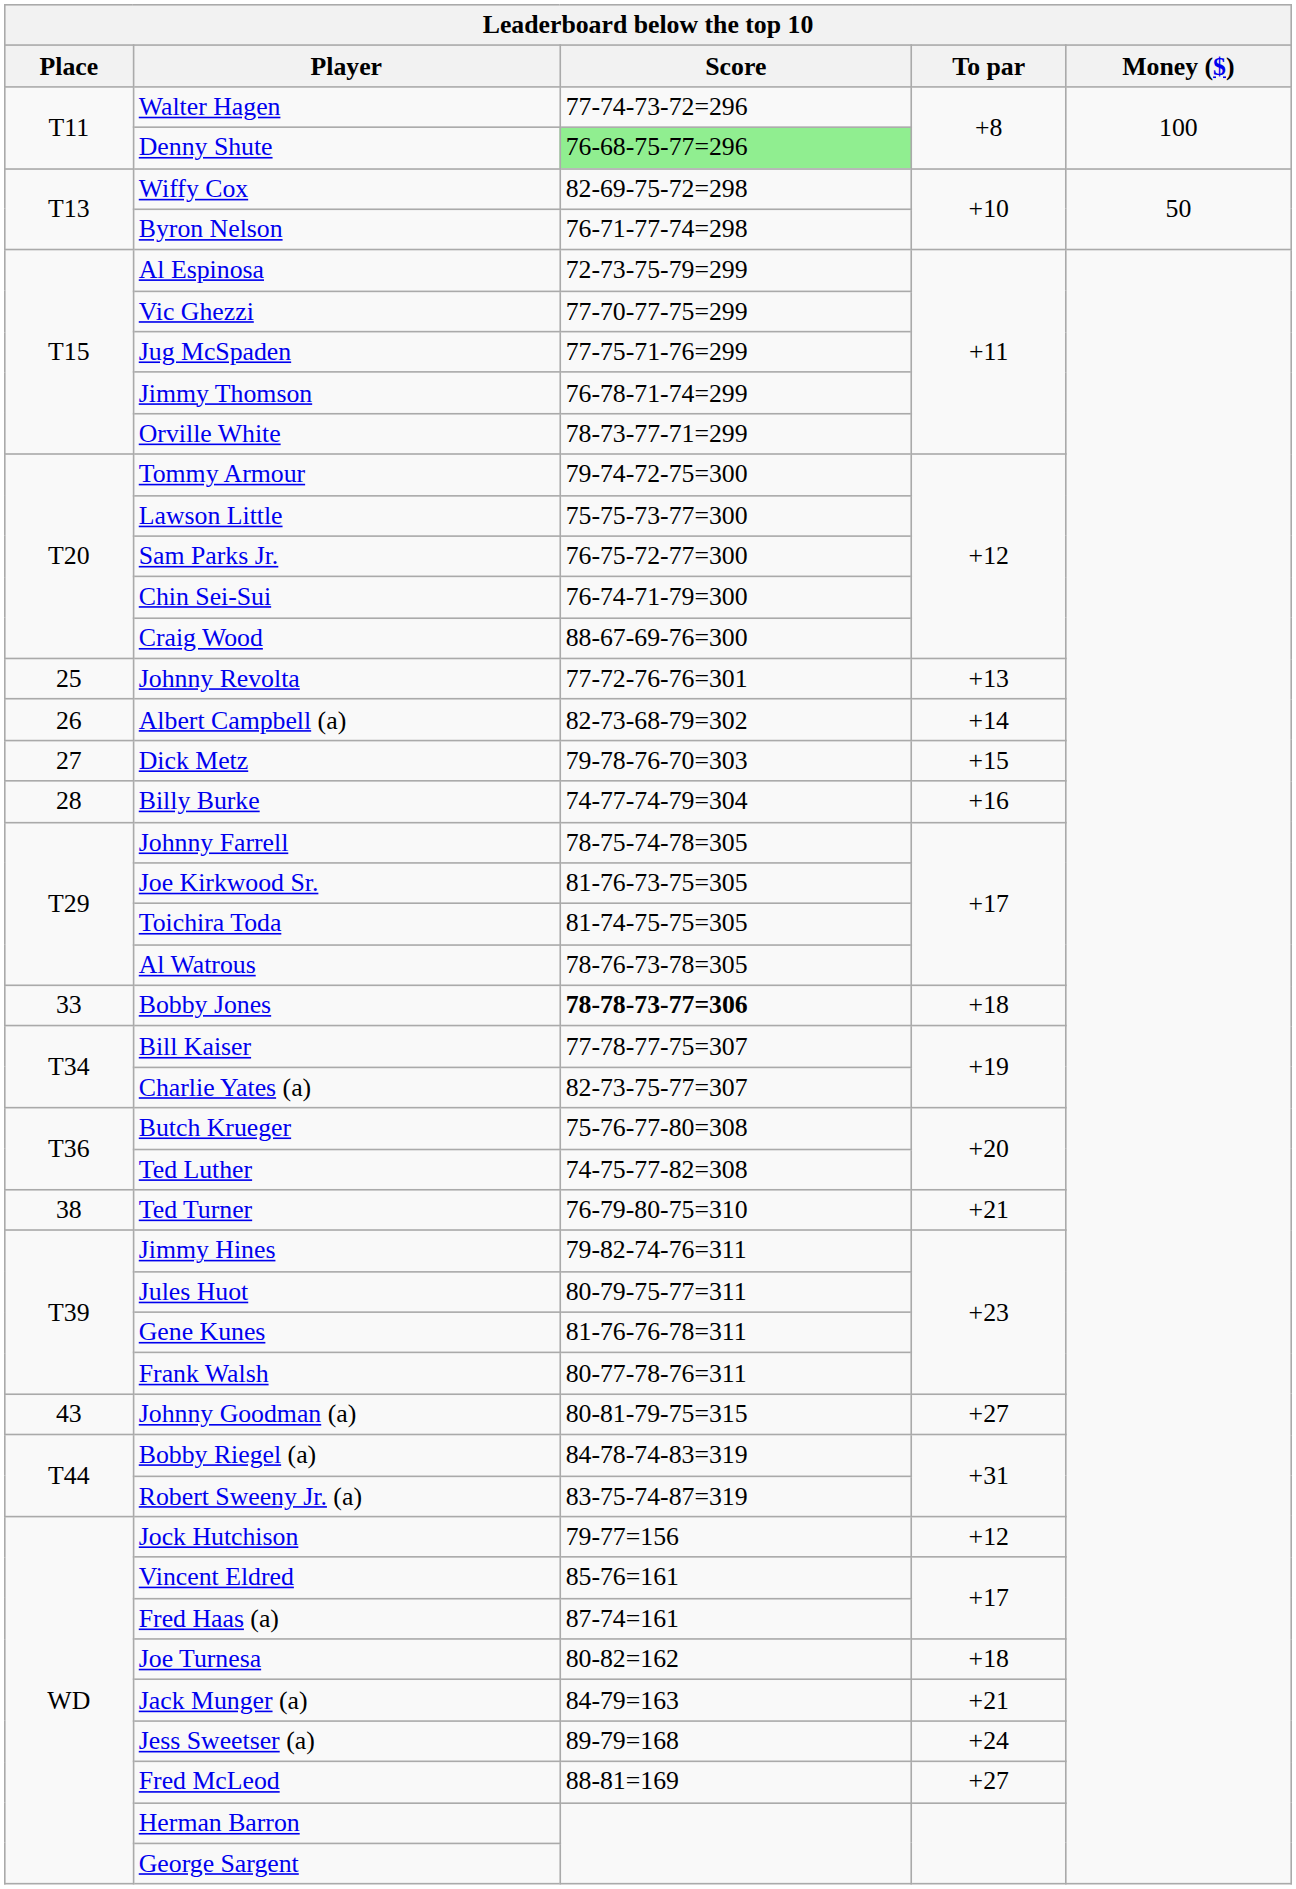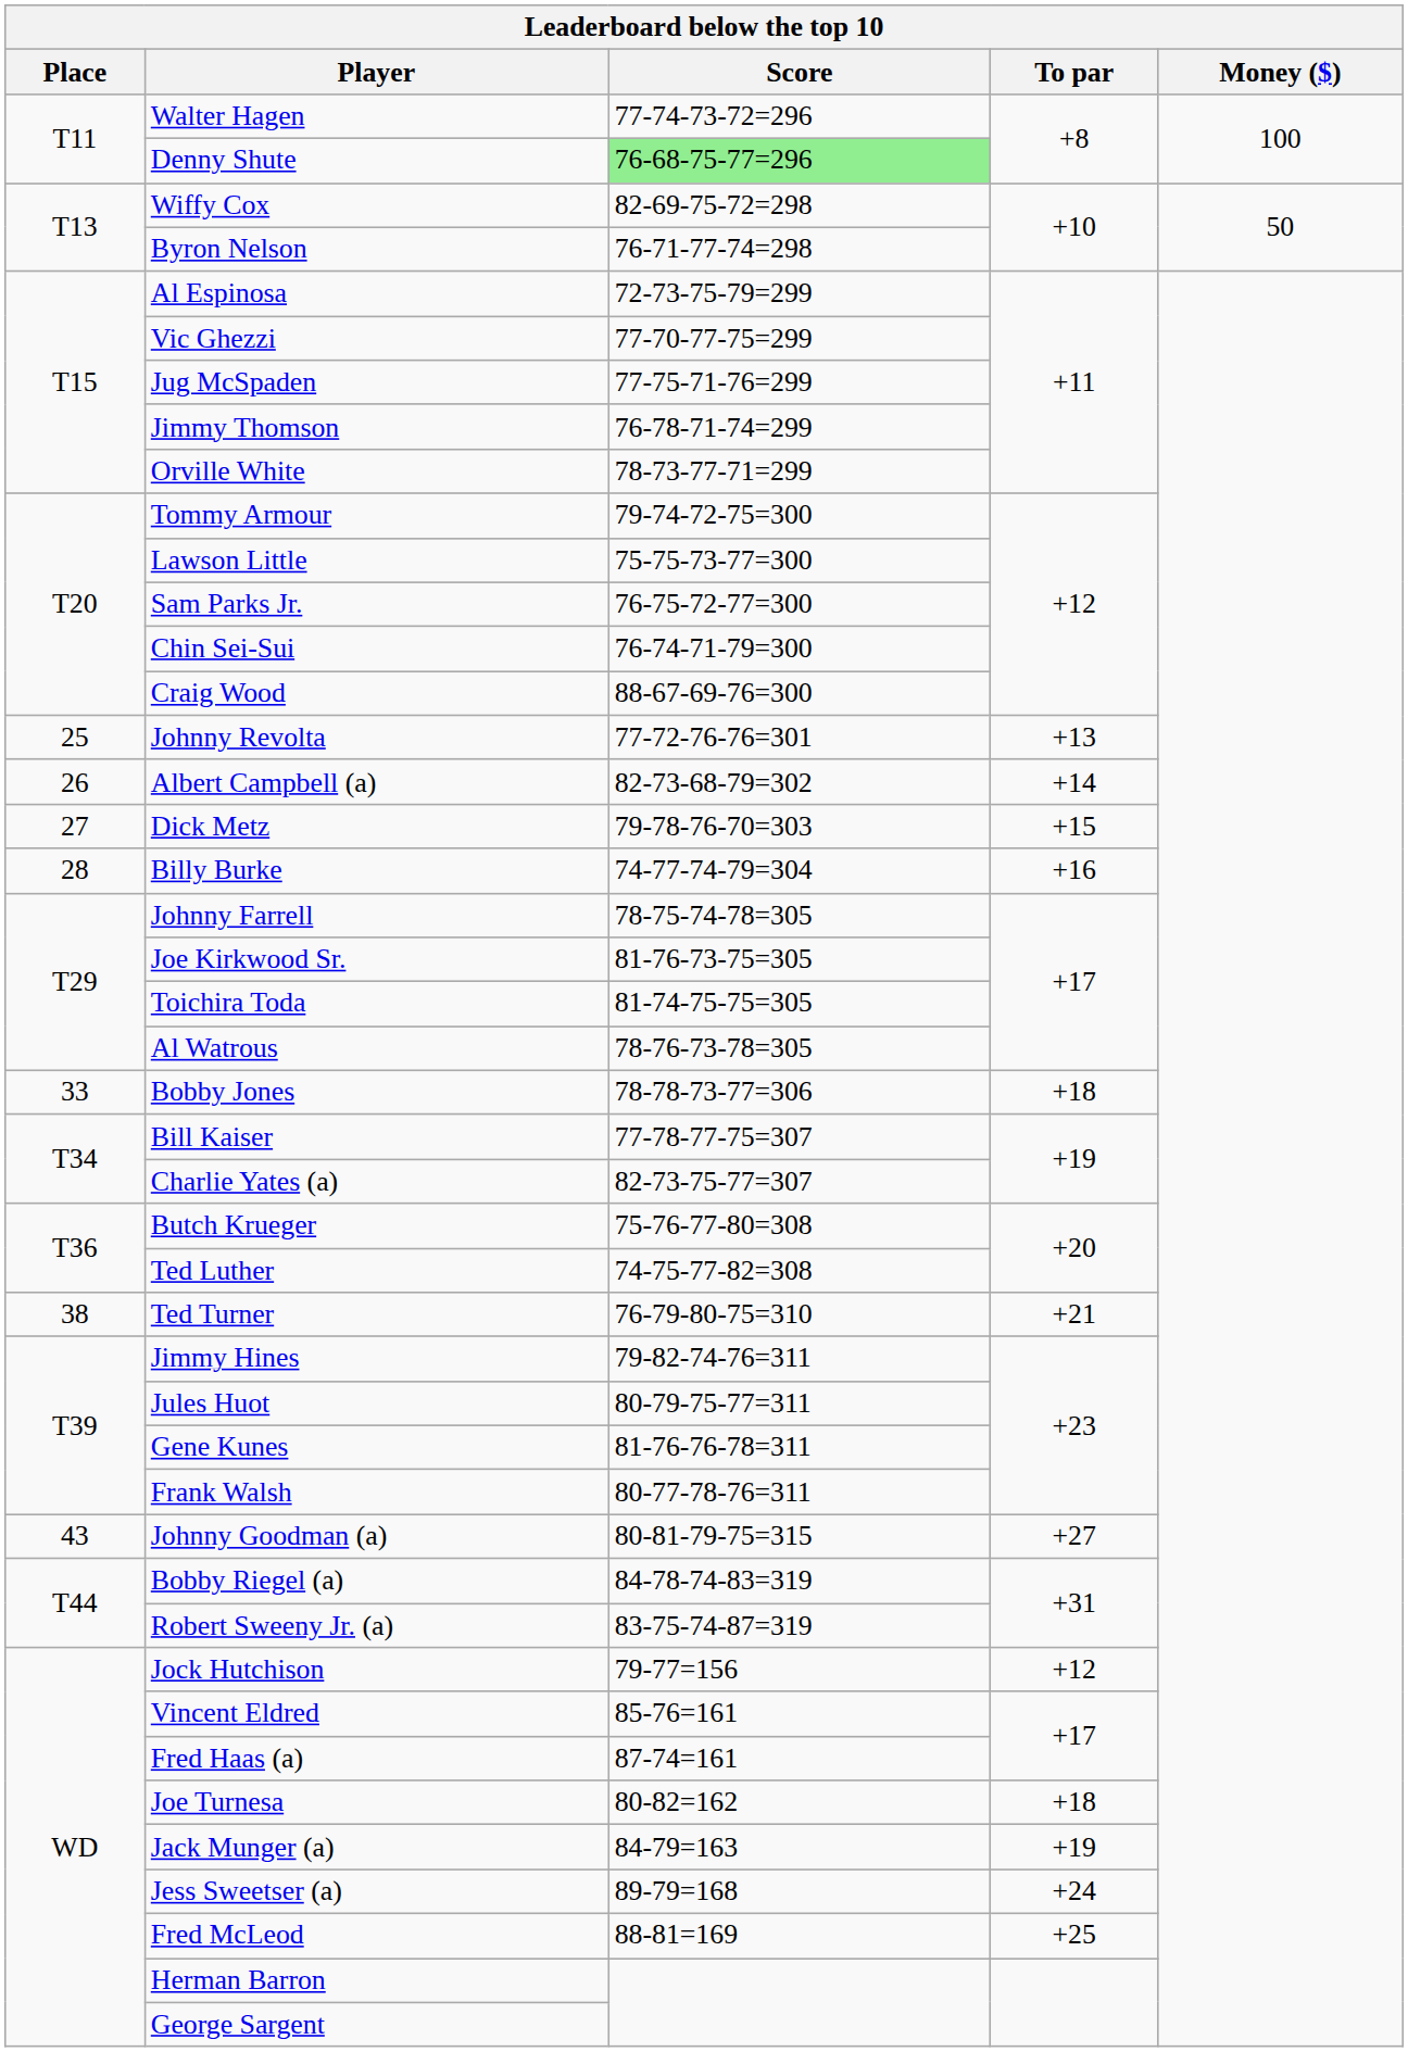Bobby Jones | Score: bold -> normal
Jack Munger (a) | To par: +21 -> +19
Fred McLeod | To par: +27 -> +25
